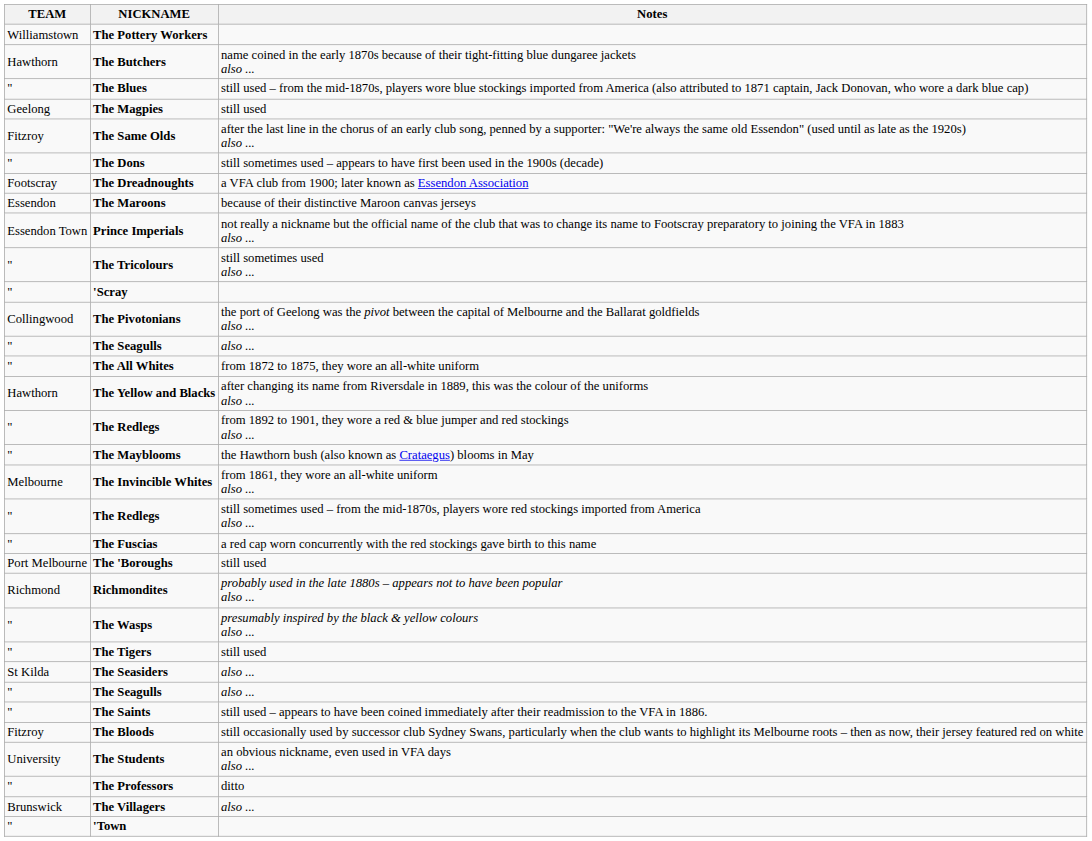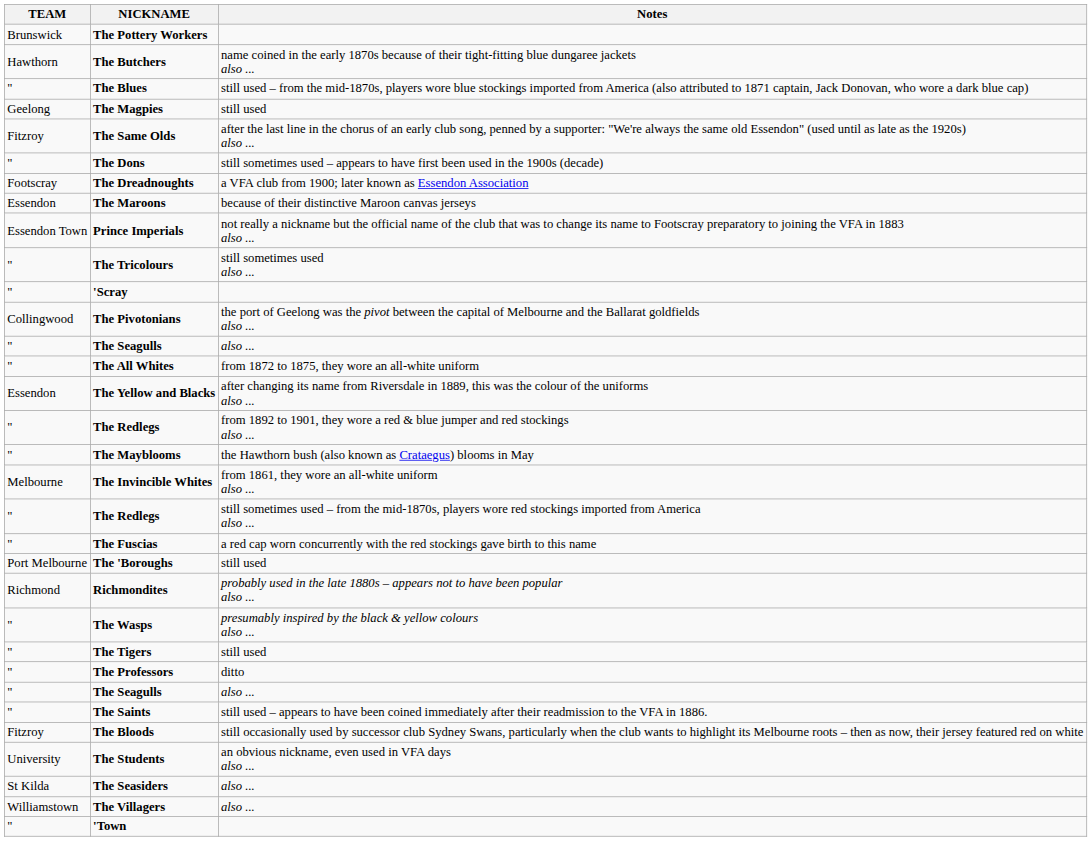The Pottery Workers | TEAM: Williamstown -> Brunswick
The Yellow and Blacks | TEAM: Hawthorn -> Essendon
rows swapped: The Seasiders <-> The Professors
The Villagers | TEAM: Brunswick -> Williamstown
